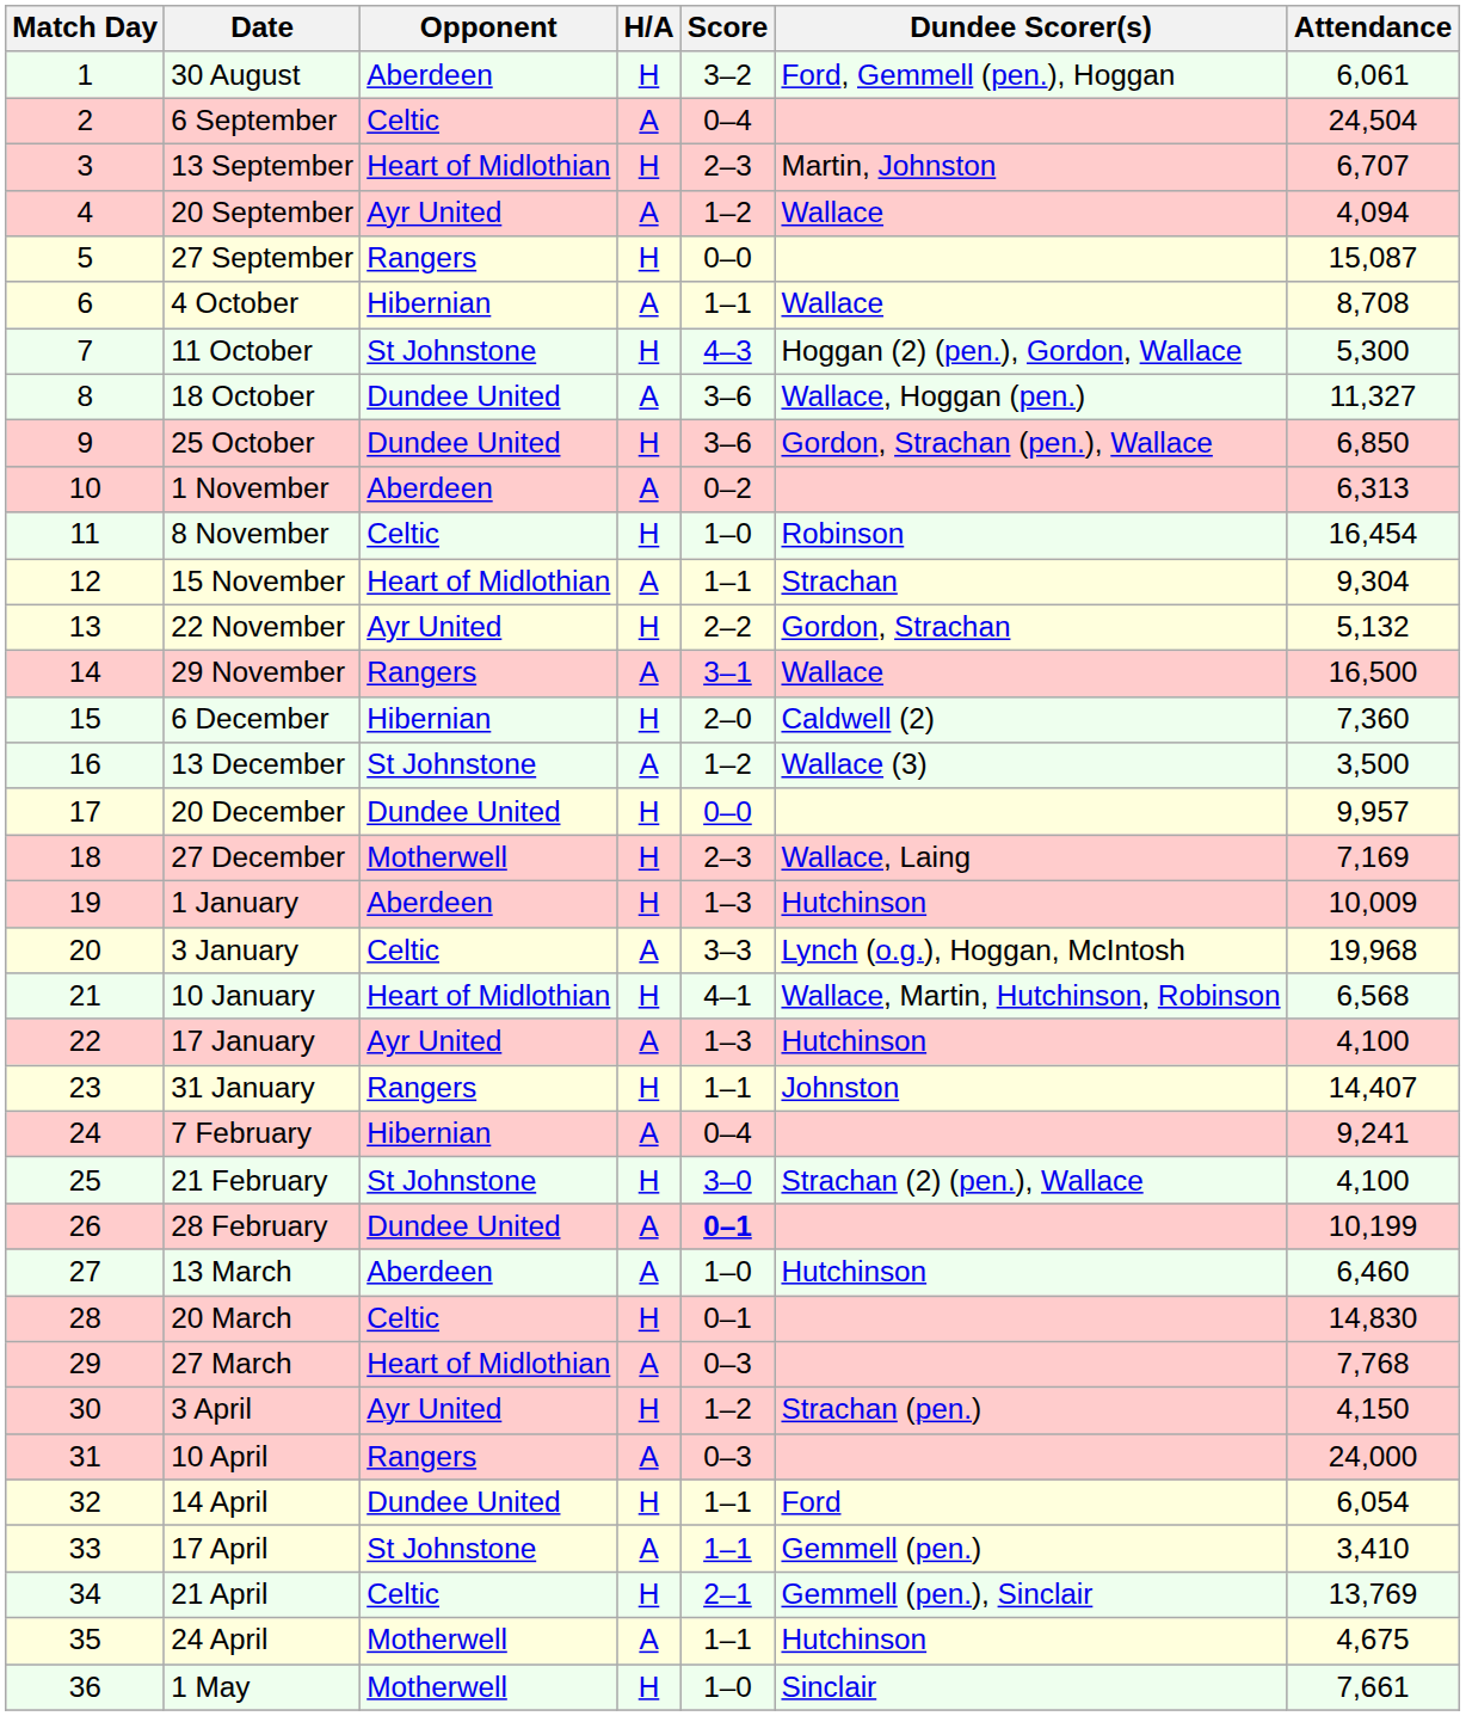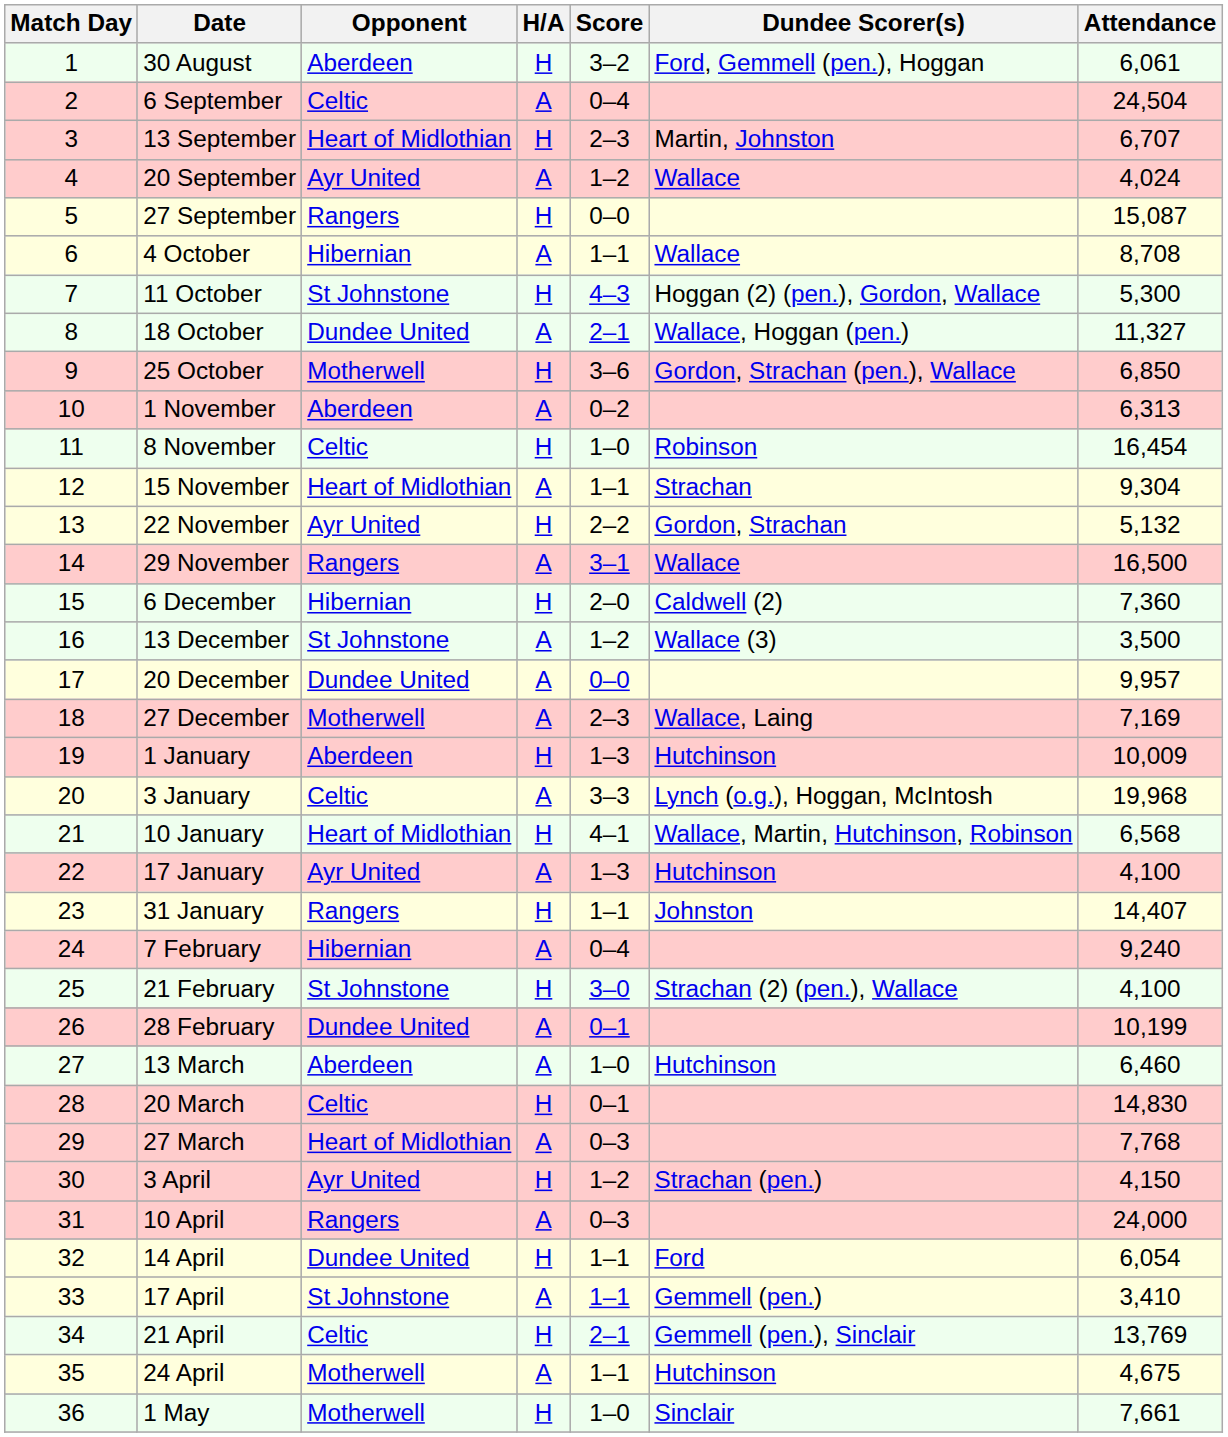20 September | Attendance: 4,094 -> 4,024
18 October | Score: 3–6 -> 2–1
25 October | Opponent: Dundee United -> Motherwell
20 December | H/A: H -> A
27 December | H/A: H -> A
7 February | Attendance: 9,241 -> 9,240
28 February | Score: bold -> normal
